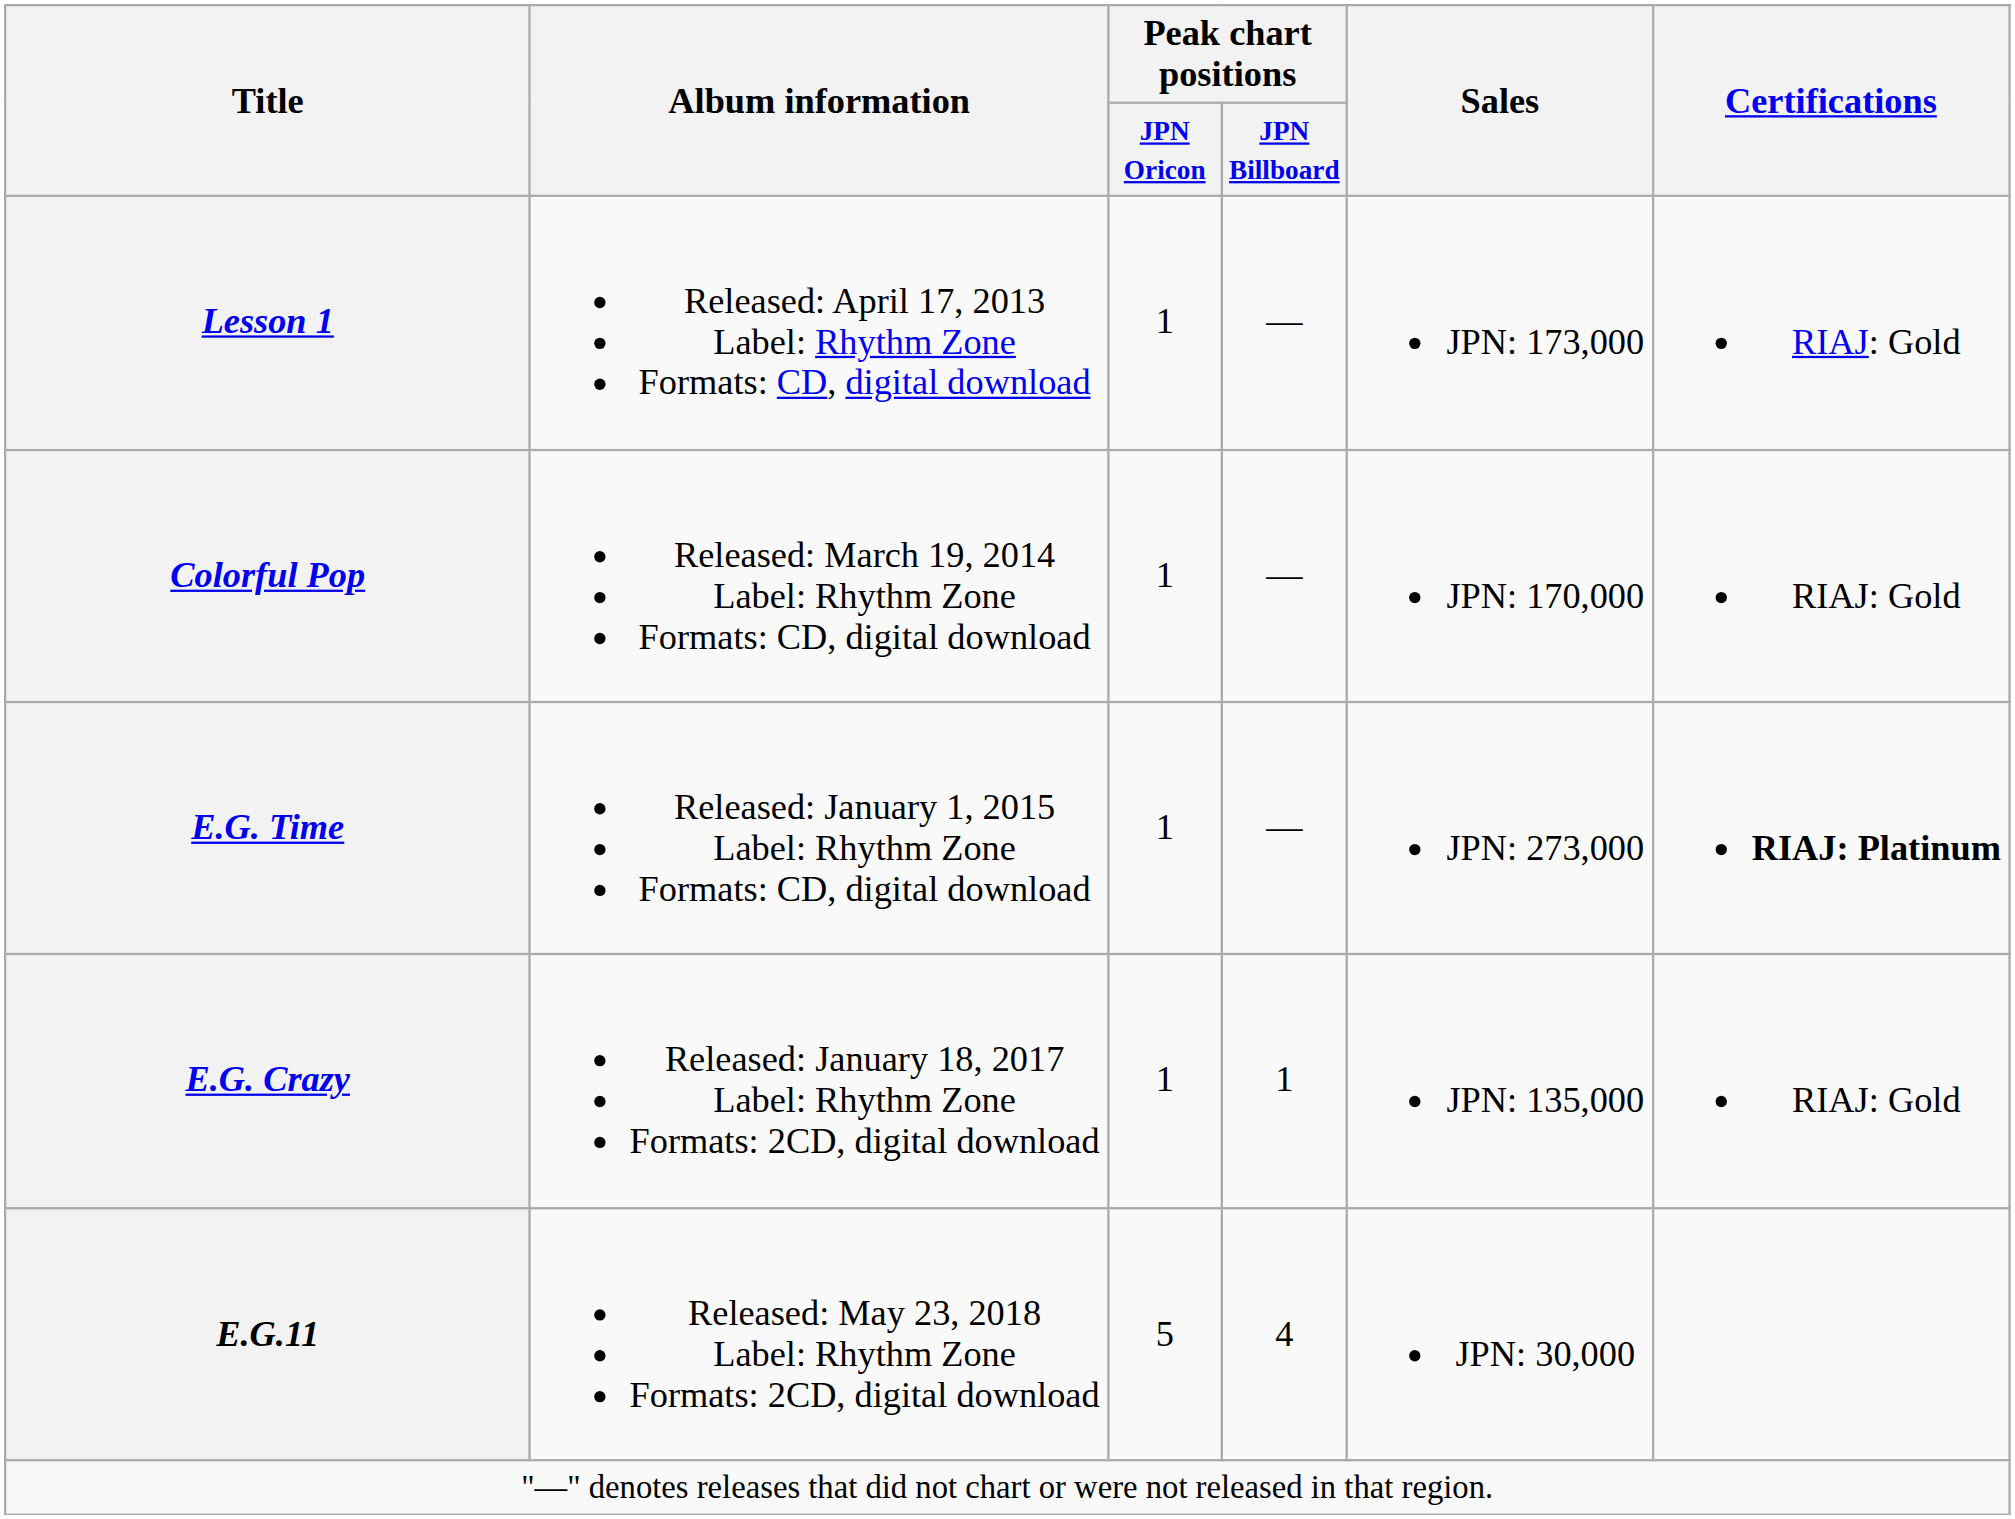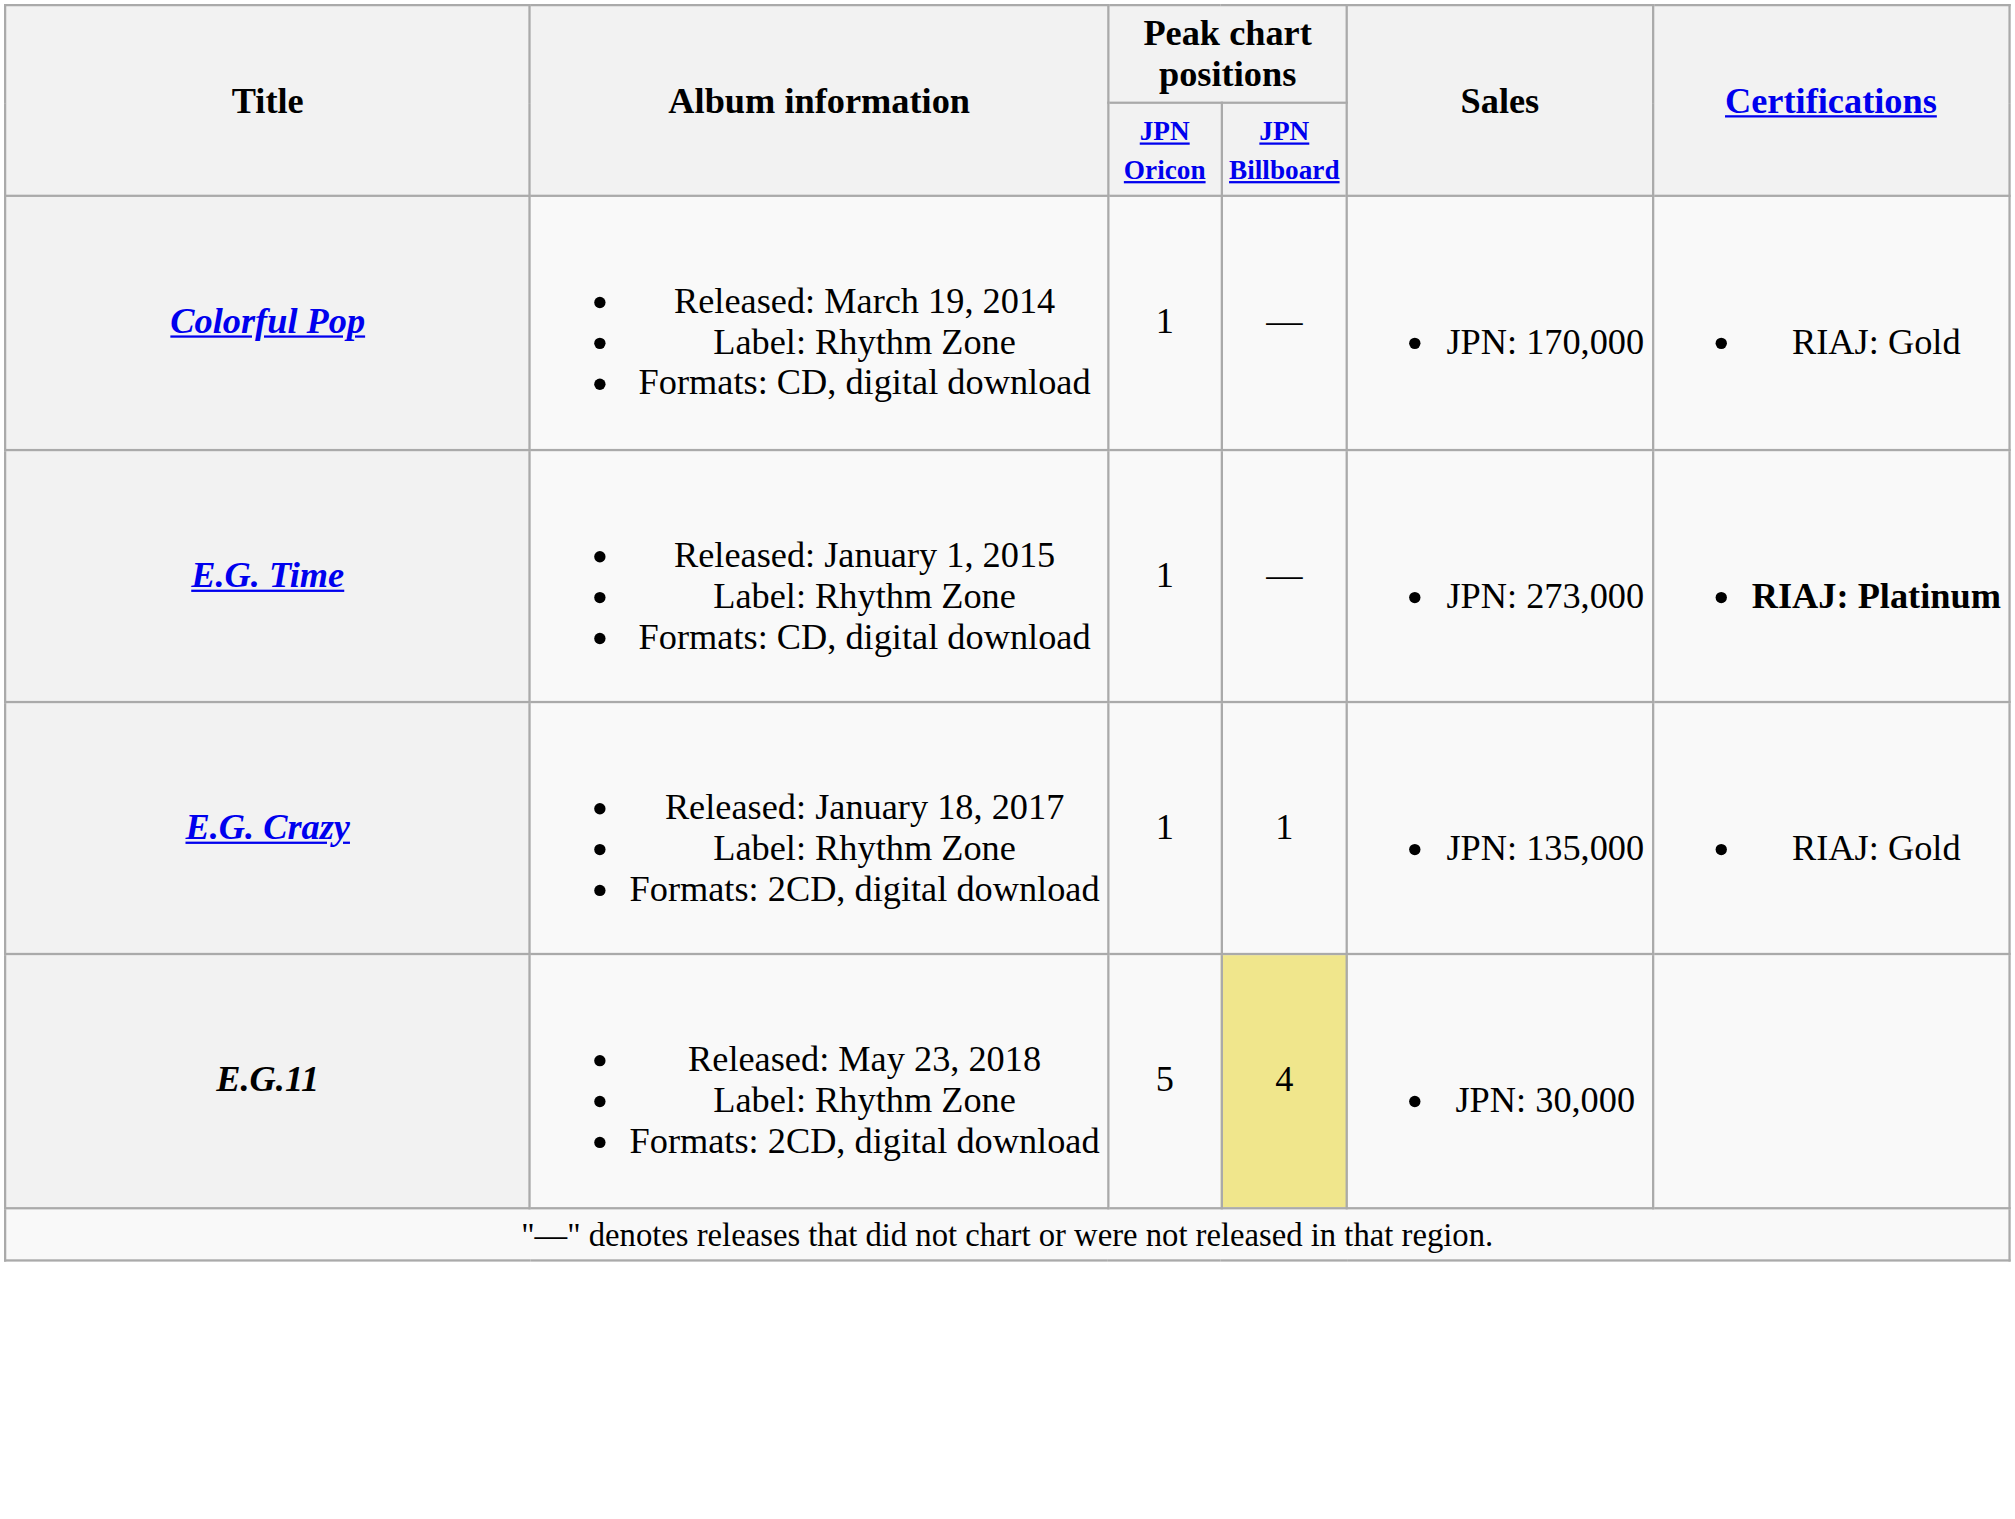- row: Lesson 1 | Released: April 17, 2013 Label: Rhythm Zone Formats: CD, digital download | 1 | — | JPN: 173,000 | RIAJ: Gold
E.G.11 | Peak chart positions / JPN Billboard: no background -> khaki background
